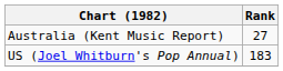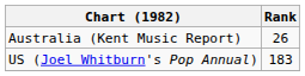Australia (Kent Music Report) | Rank: 27 -> 26
